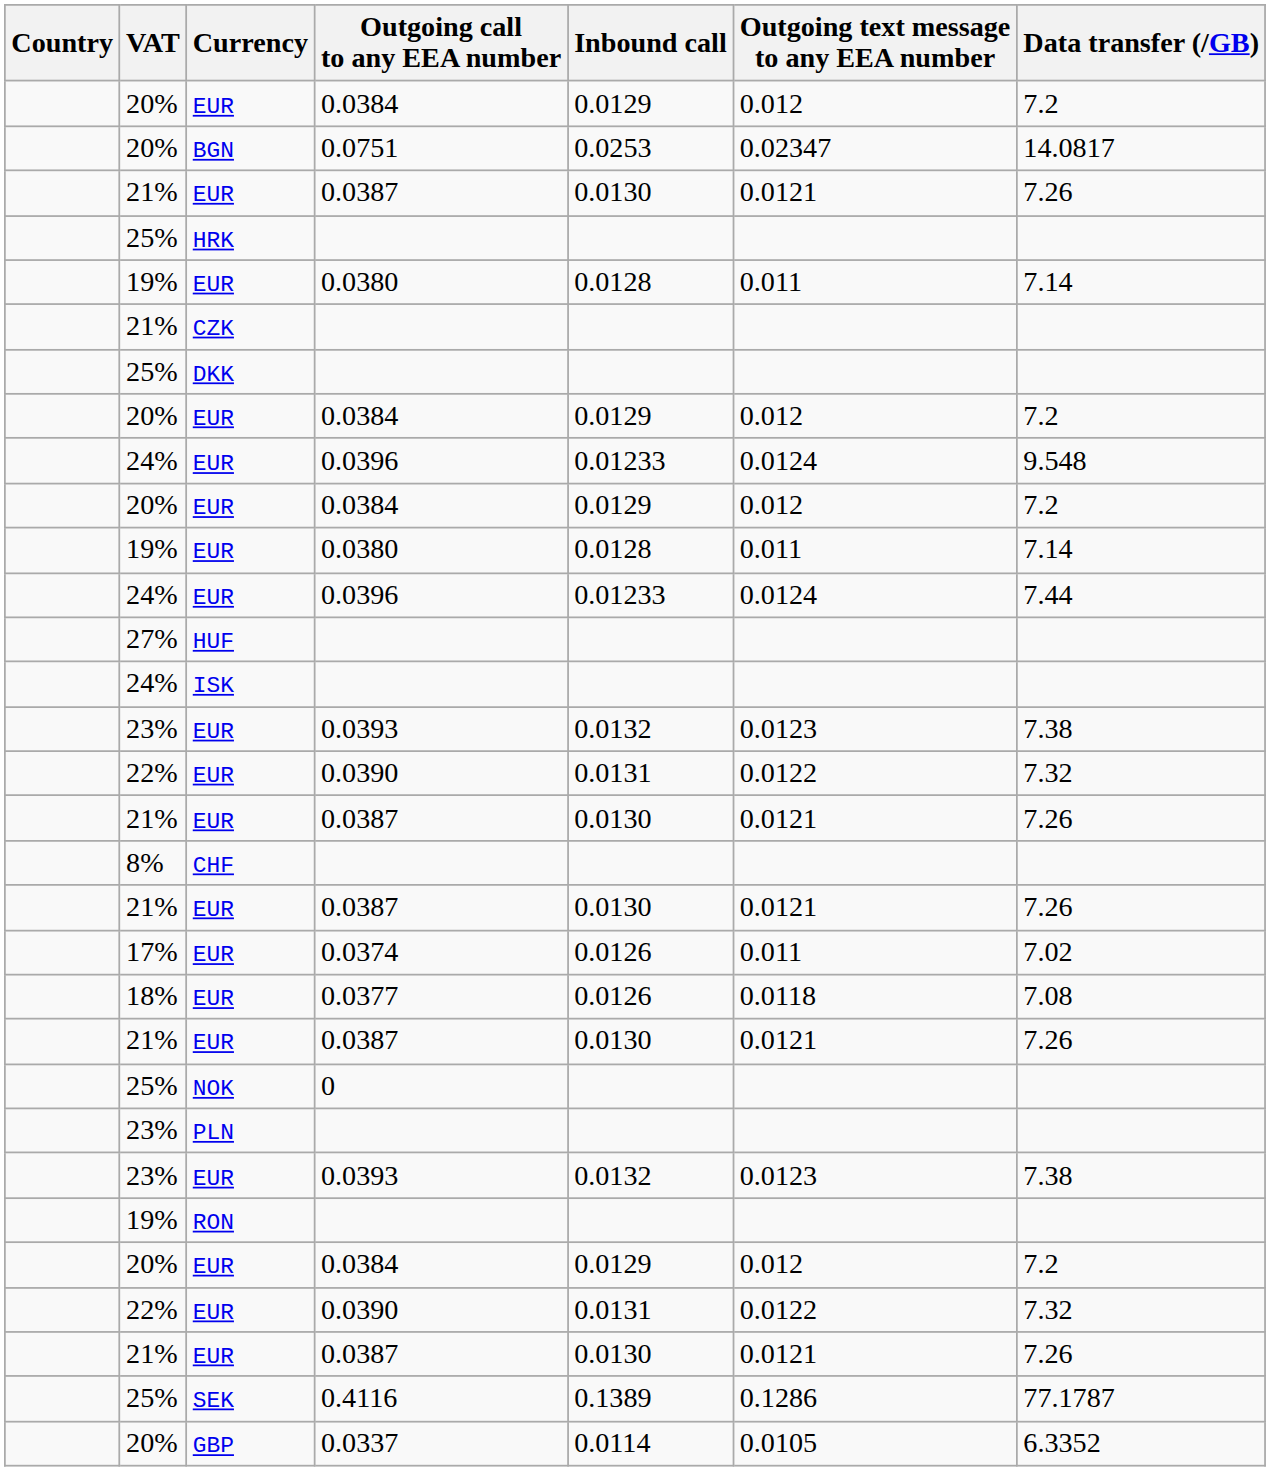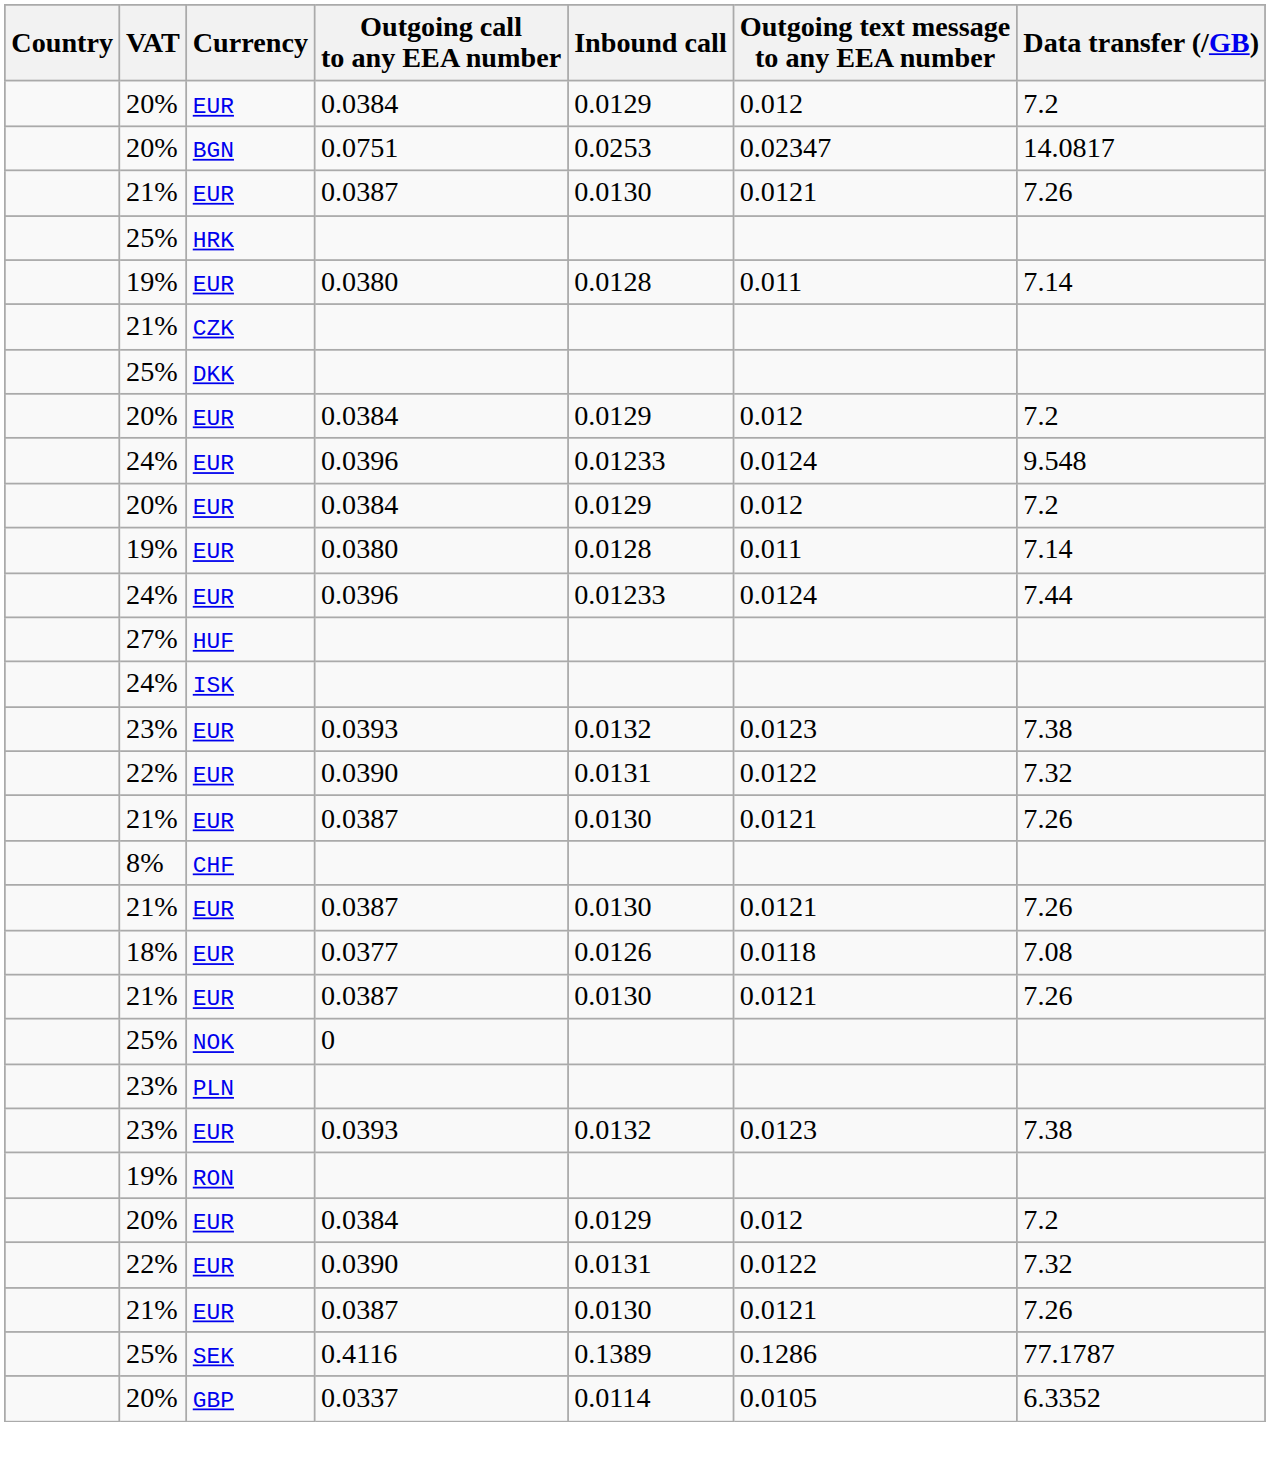- row: 17% | EUR | 0.0374 | 0.0126 | 0.011 | 7.02
